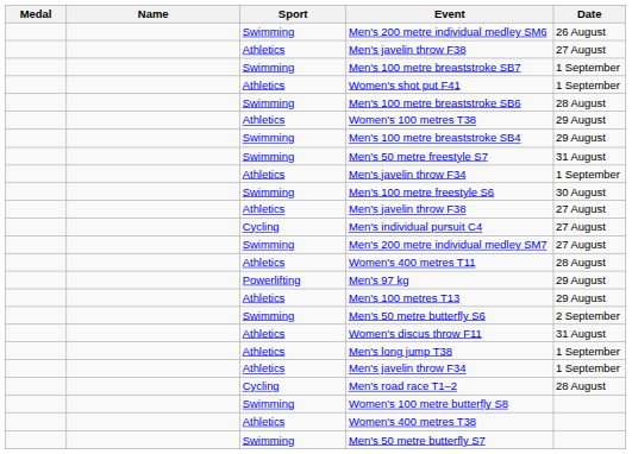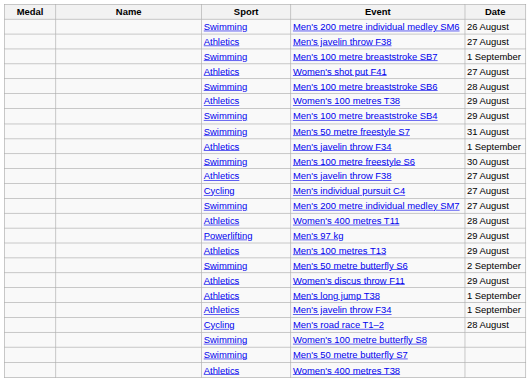Women's shot put F41 | Date: 1 September -> 27 August
Women's discus throw F11 | Date: 31 August -> 29 August
rows swapped: Men's 50 metre butterfly S7 <-> Women's 400 metres T38
